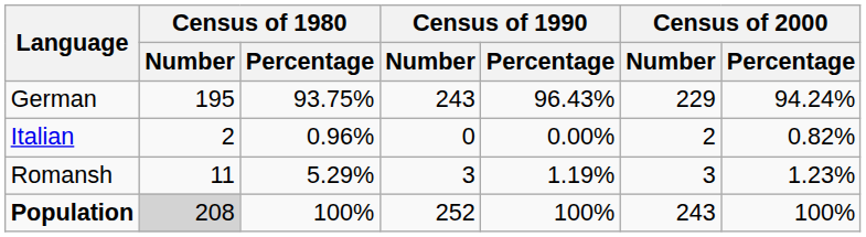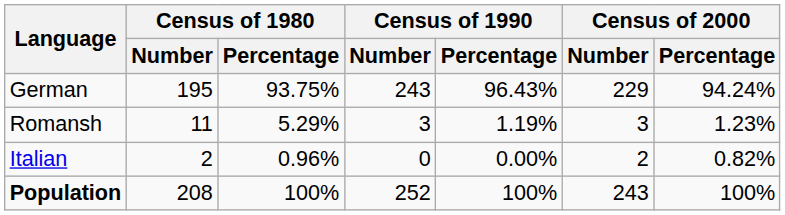rows swapped: Romansh <-> Italian
Population | Census of 1980 / Number: lightgrey background -> no background
